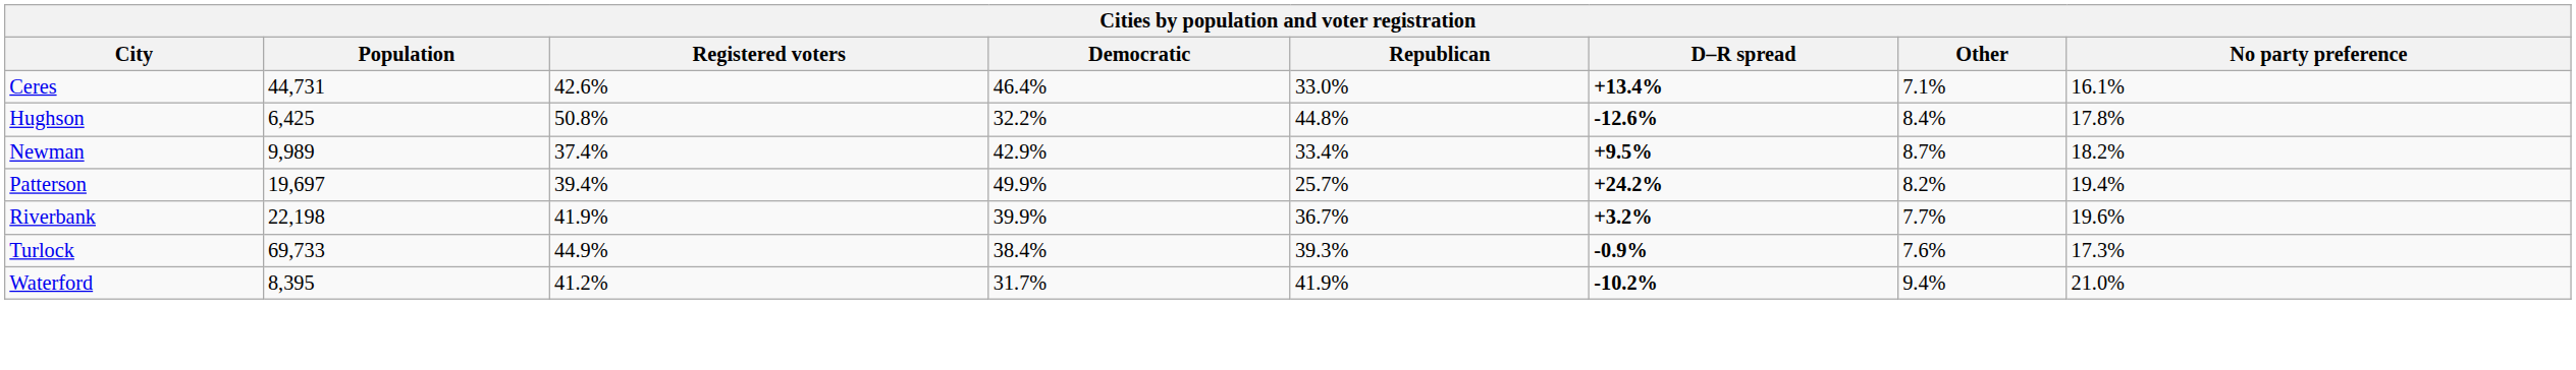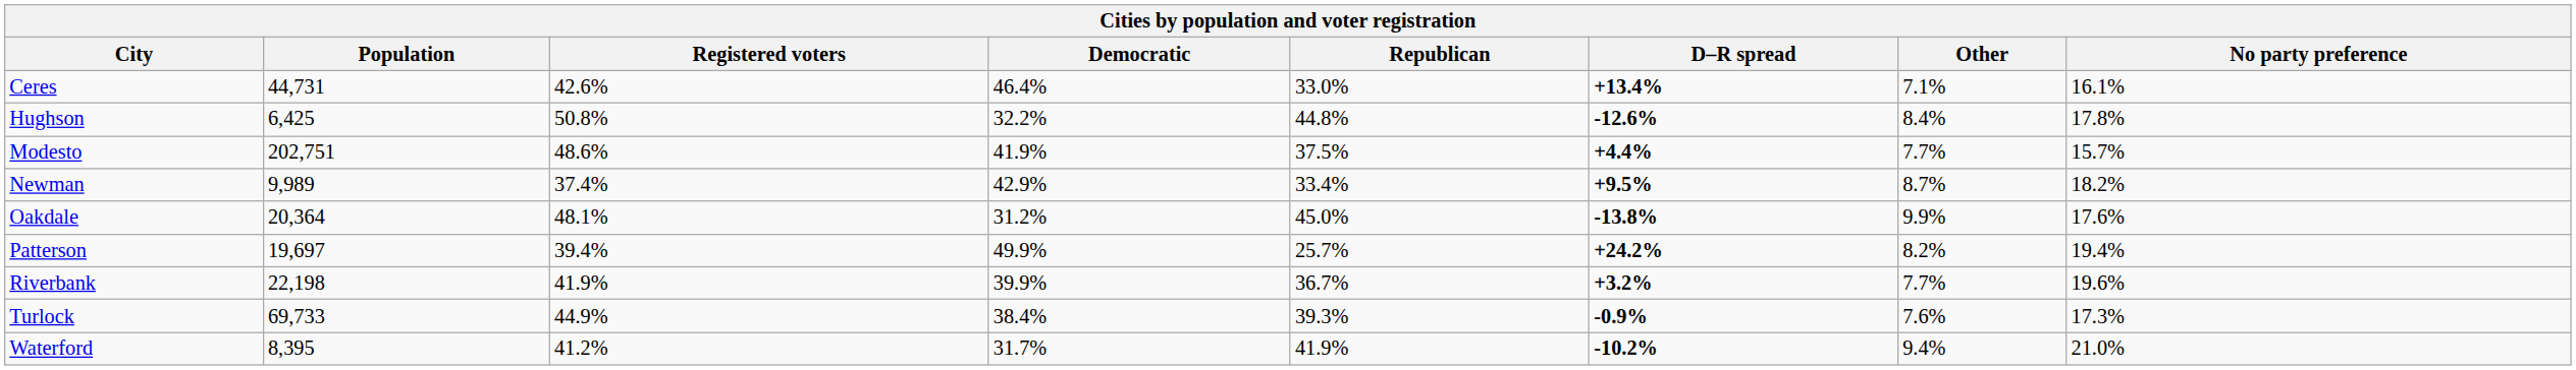+ row: Modesto | 202,751 | 48.6% | 41.9% | 37.5% | +4.4% | 7.7% | 15.7%
+ row: Oakdale | 20,364 | 48.1% | 31.2% | 45.0% | -13.8% | 9.9% | 17.6%
